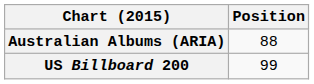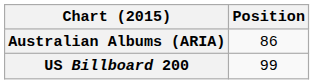Australian Albums (ARIA) | Position: 88 -> 86
